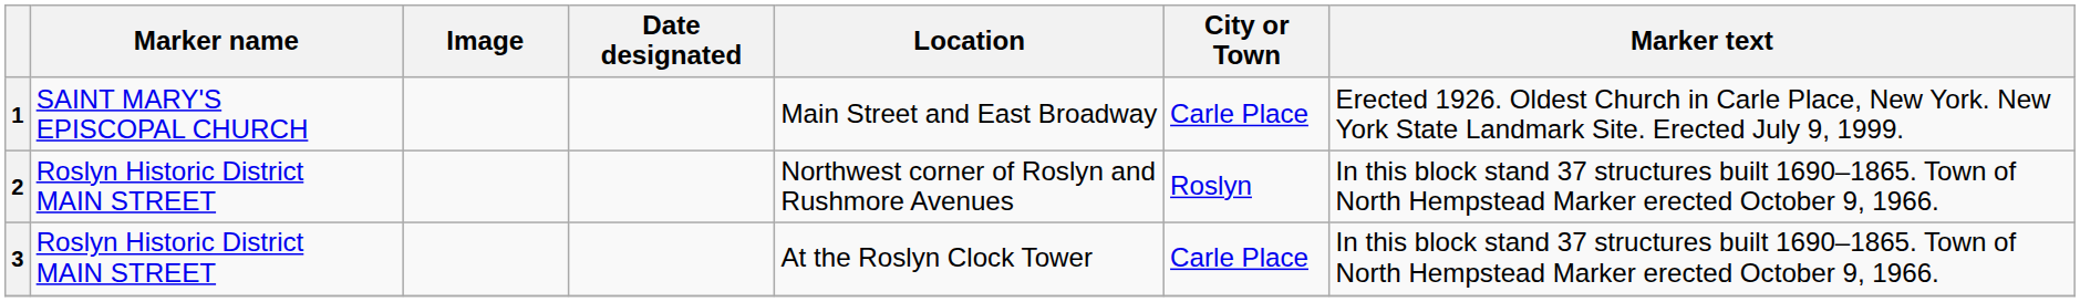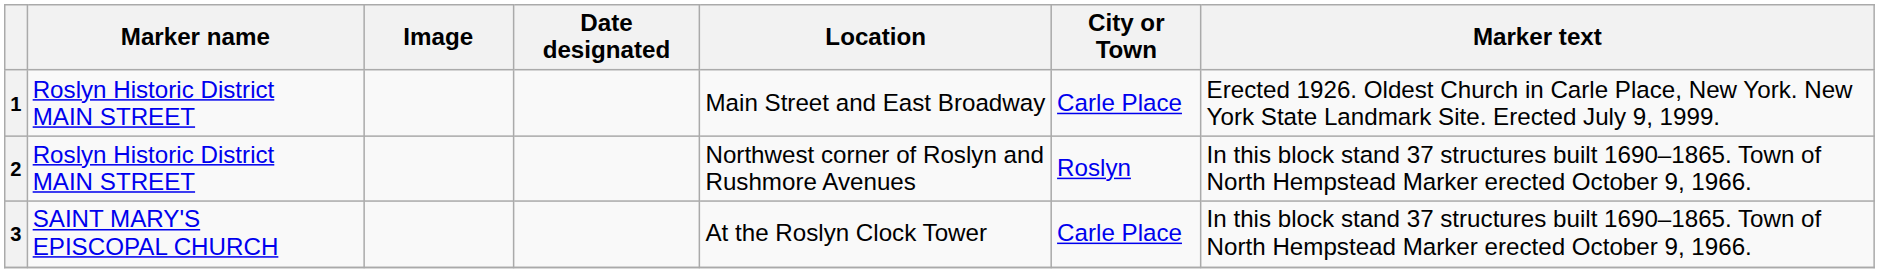1 | Marker name: SAINT MARY'S EPISCOPAL CHURCH -> Roslyn Historic District MAIN STREET
3 | Marker name: Roslyn Historic District MAIN STREET -> SAINT MARY'S EPISCOPAL CHURCH
